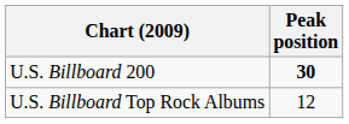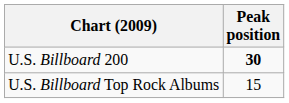U.S. Billboard Top Rock Albums | Peak position: 12 -> 15
